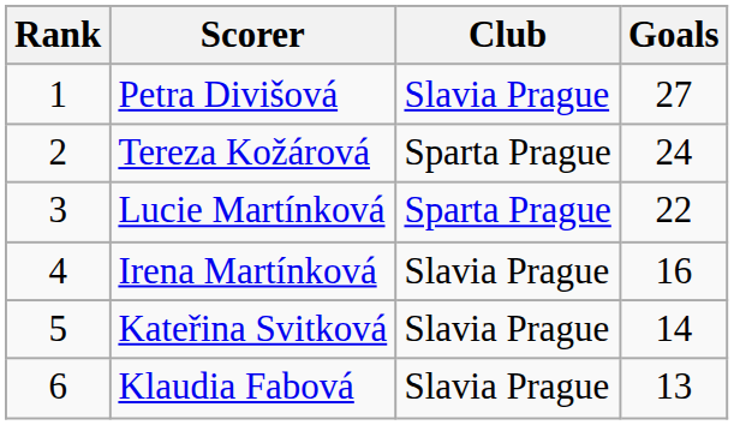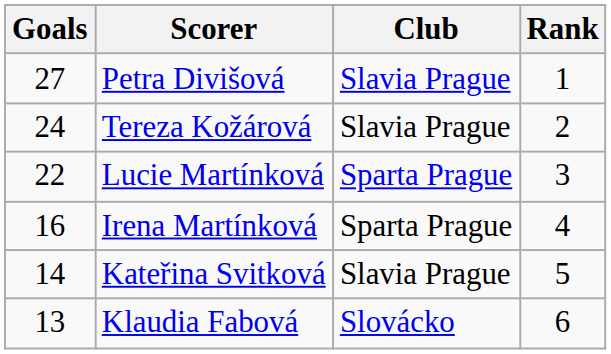columns swapped: Rank <-> Goals
Tereza Kožárová | Club: Sparta Prague -> Slavia Prague
Irena Martínková | Club: Slavia Prague -> Sparta Prague
Klaudia Fabová | Club: Slavia Prague -> Slovácko
